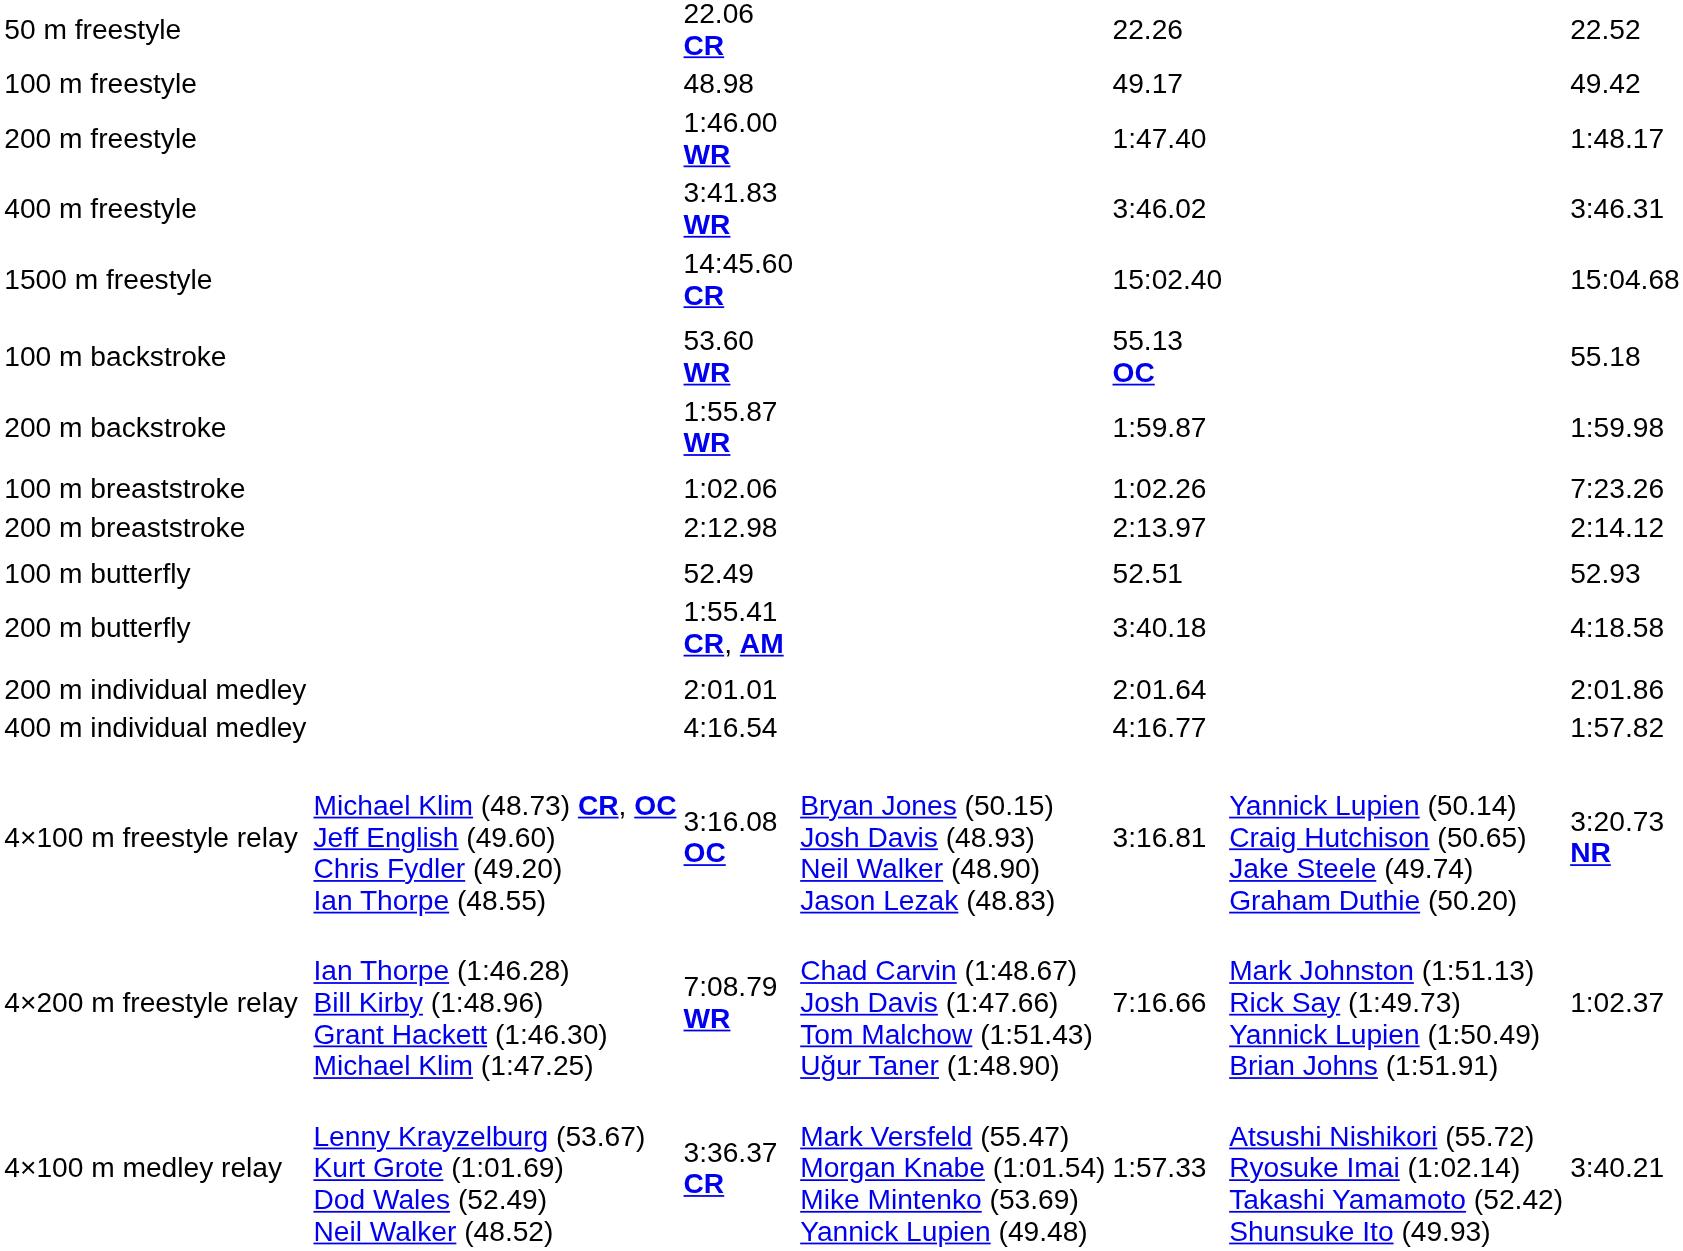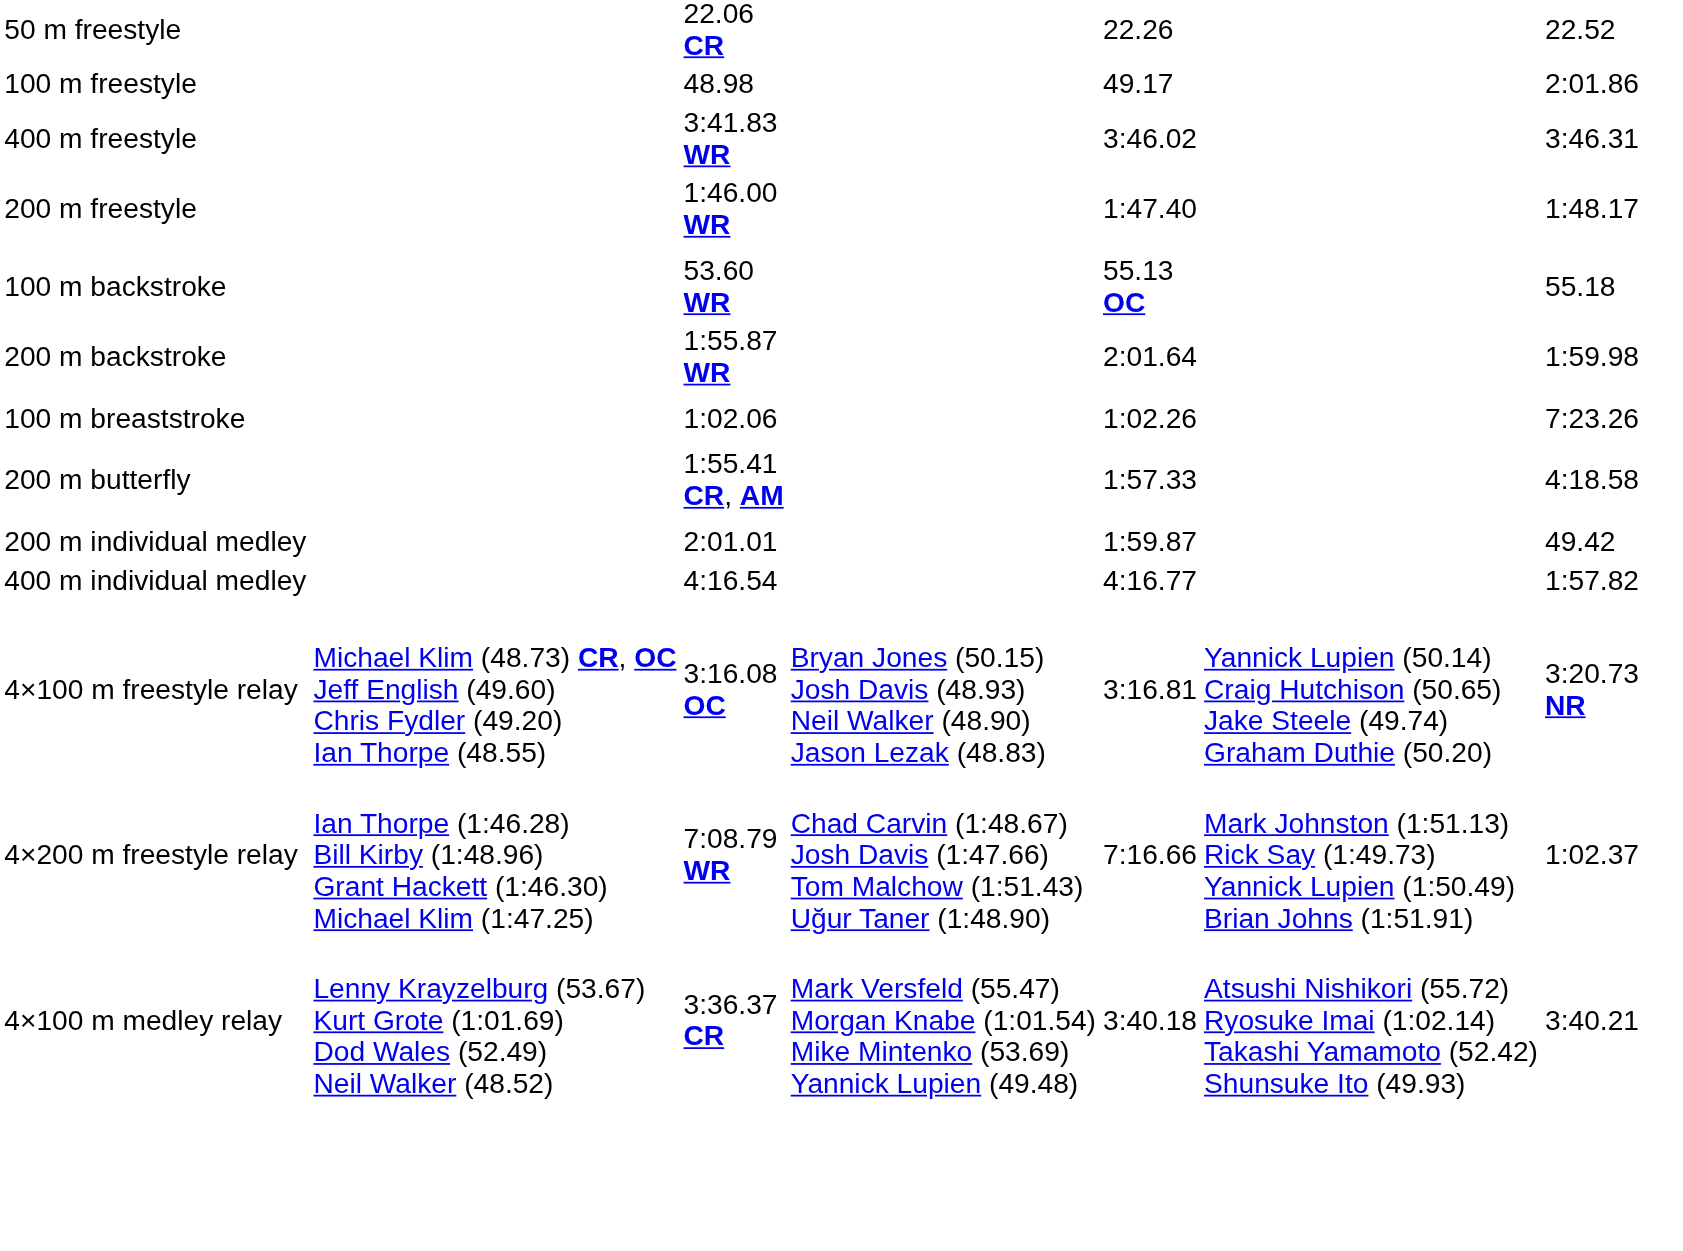100 m freestyle | column 7: 49.42 -> 2:01.86
rows swapped: 200 m freestyle <-> 400 m freestyle
- row: 1500 m freestyle | 14:45.60 CR | 15:02.40 | 15:04.68
200 m backstroke | column 5: 1:59.87 -> 2:01.64
- row: 200 m breaststroke | 2:12.98 | 2:13.97 | 2:14.12
- row: 100 m butterfly | 52.49 | 52.51 | 52.93
200 m butterfly | column 5: 3:40.18 -> 1:57.33
200 m individual medley | column 5: 2:01.64 -> 1:59.87
200 m individual medley | column 7: 2:01.86 -> 49.42
4×100 m medley relay | column 5: 1:57.33 -> 3:40.18
